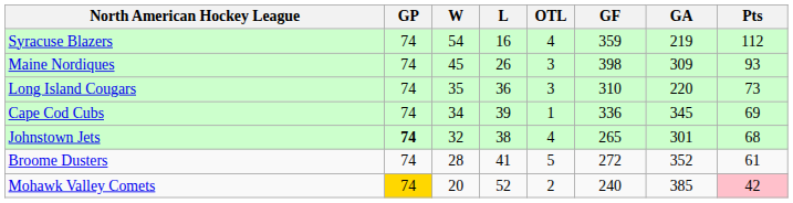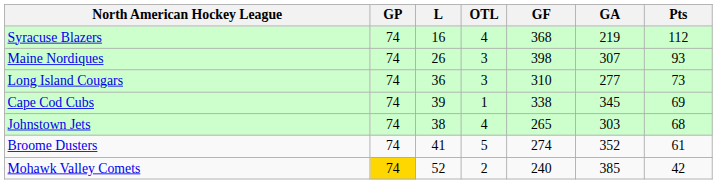- column: W | 54 | 45 | 35 | 34 | 32 | 28 | 20
Syracuse Blazers | GF: 359 -> 368
Maine Nordiques | GA: 309 -> 307
Long Island Cougars | GA: 220 -> 277
Cape Cod Cubs | GF: 336 -> 338
Johnstown Jets | GP: bold -> normal
Johnstown Jets | GA: 301 -> 303
Broome Dusters | GF: 272 -> 274
Mohawk Valley Comets | Pts: pink background -> no background
